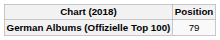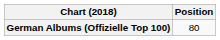German Albums (Offizielle Top 100) | Position: 79 -> 80
